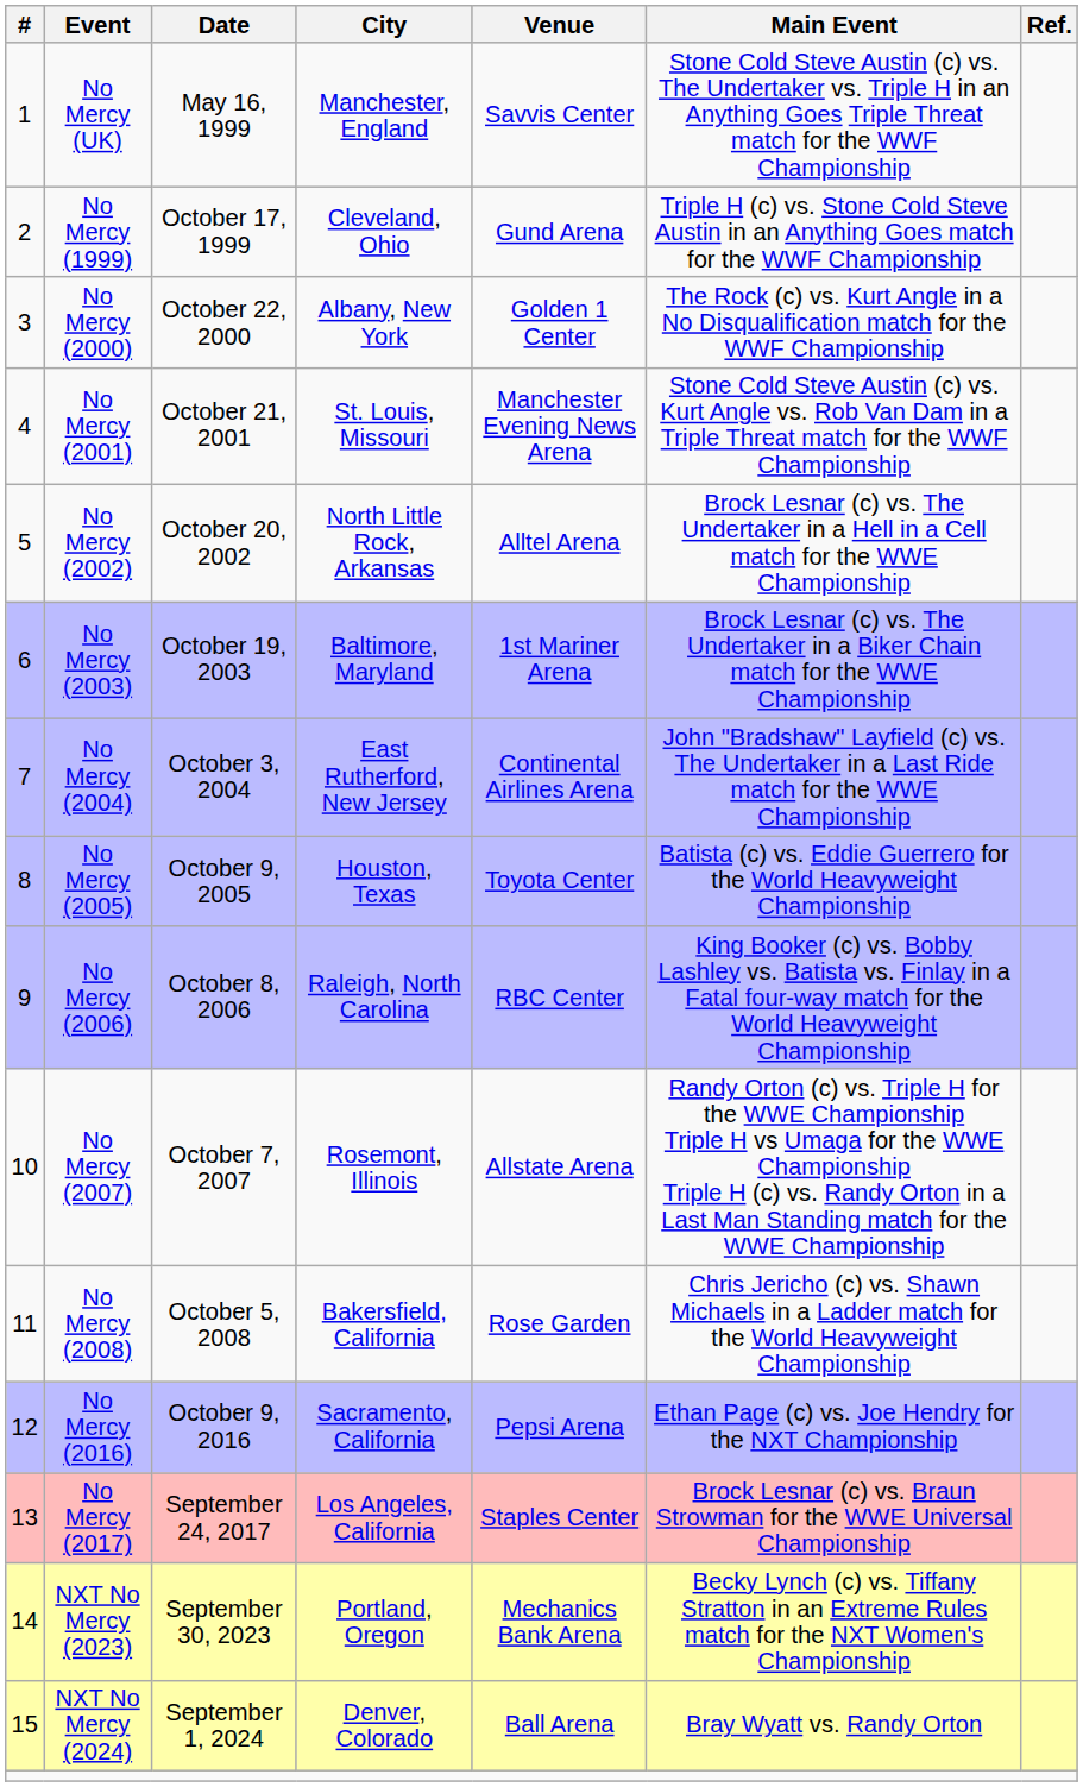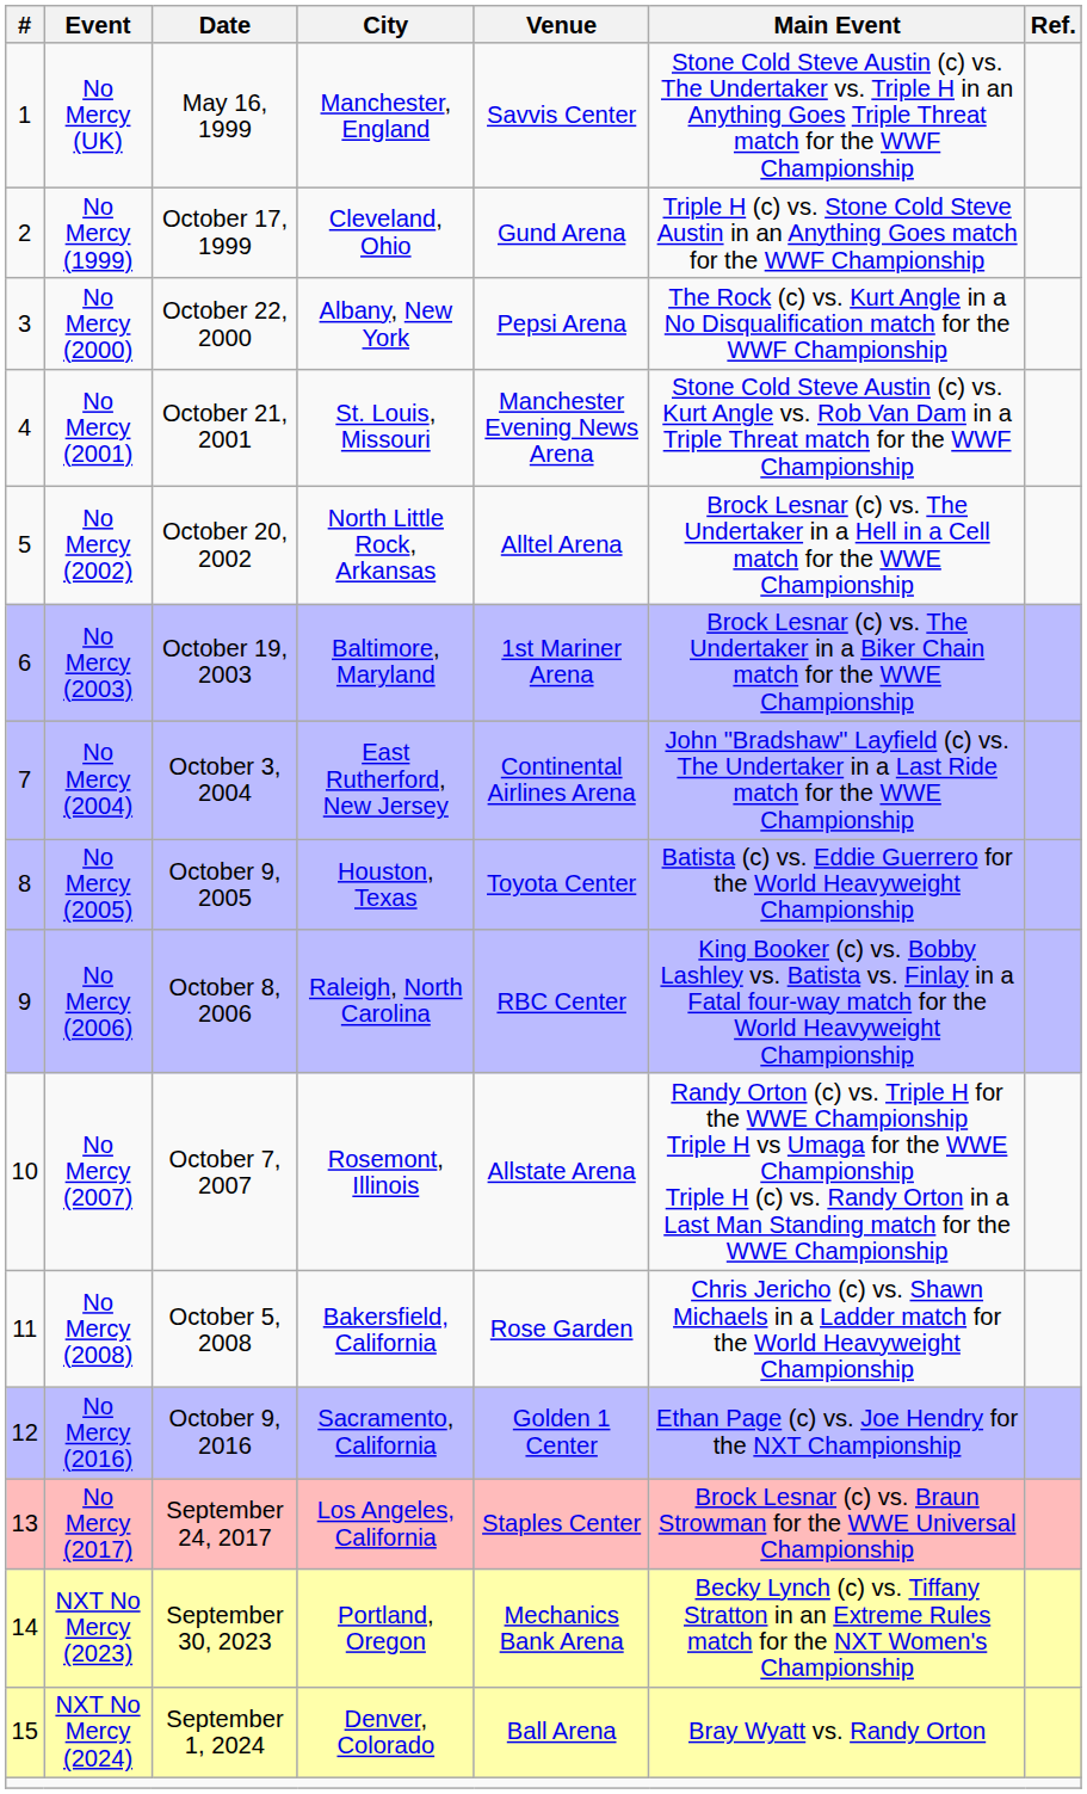No Mercy (2000) | Venue: Golden 1 Center -> Pepsi Arena
No Mercy (2016) | Venue: Pepsi Arena -> Golden 1 Center
